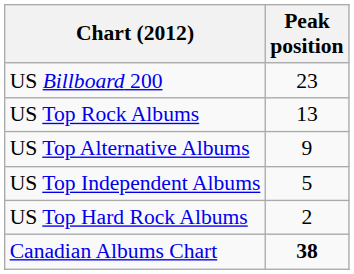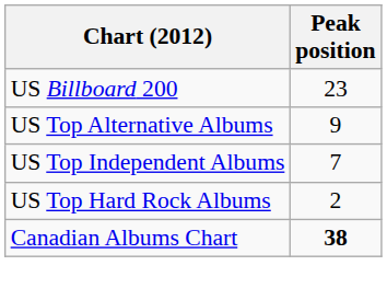- row: US Top Rock Albums | 13
US Top Independent Albums | Peak position: 5 -> 7
